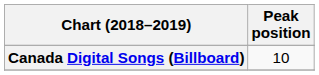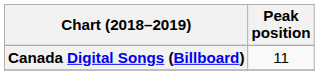Canada Digital Songs (Billboard) | Peak position: 10 -> 11
